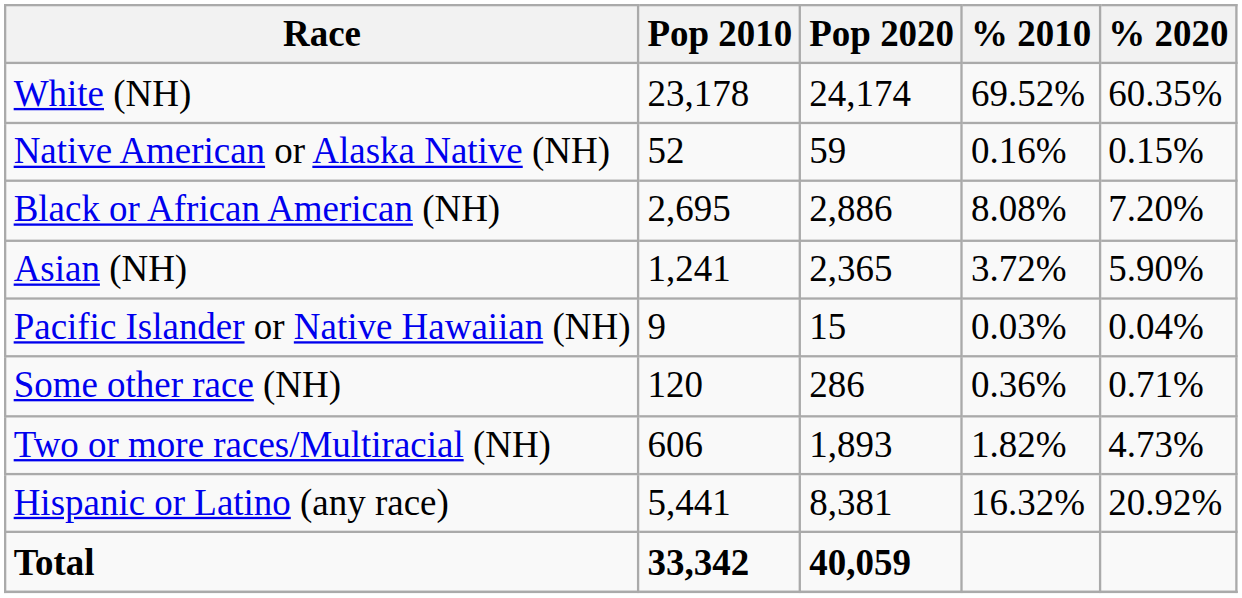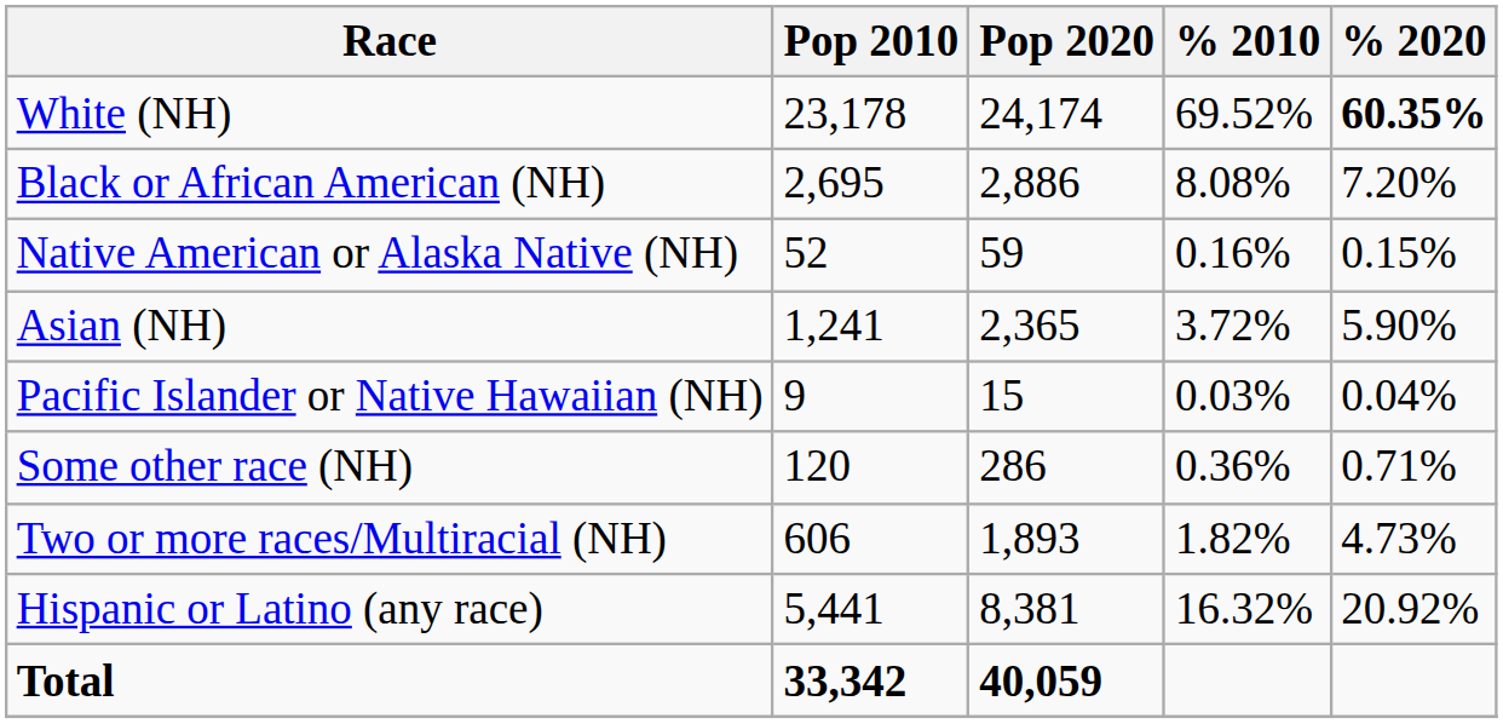White (NH) | % 2020: normal -> bold
rows swapped: Black or African American (NH) <-> Native American or Alaska Native (NH)
